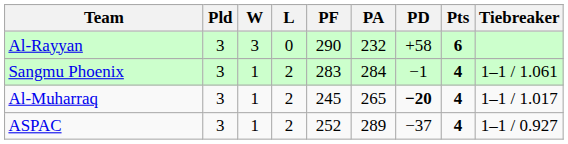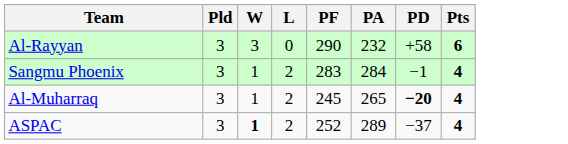- column: Tiebreaker | 1–1 / 1.061 | 1–1 / 1.017 | 1–1 / 0.927
ASPAC | W: normal -> bold
